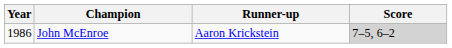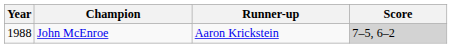John McEnroe | Year: 1986 -> 1988
